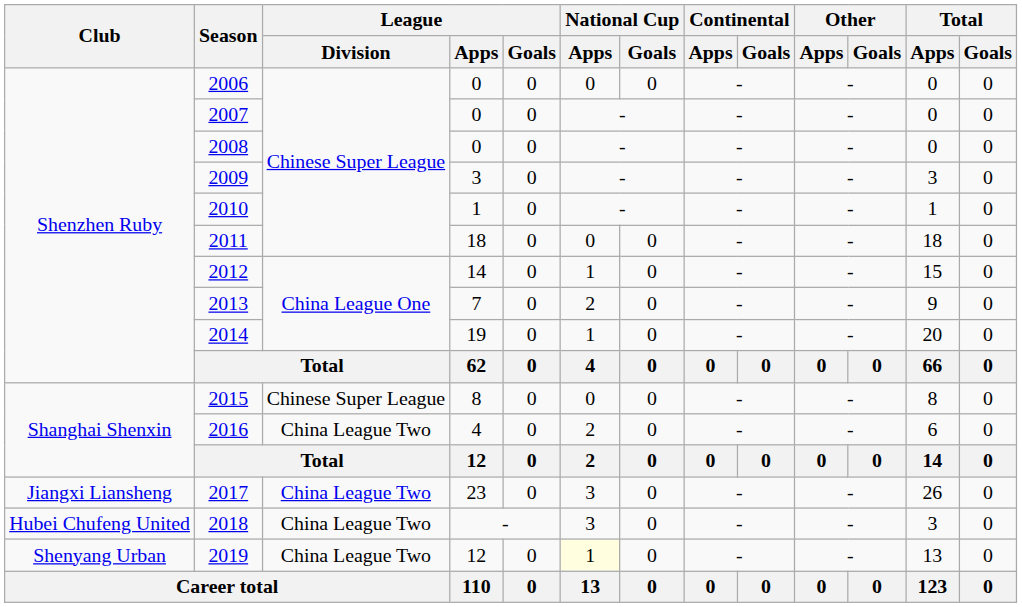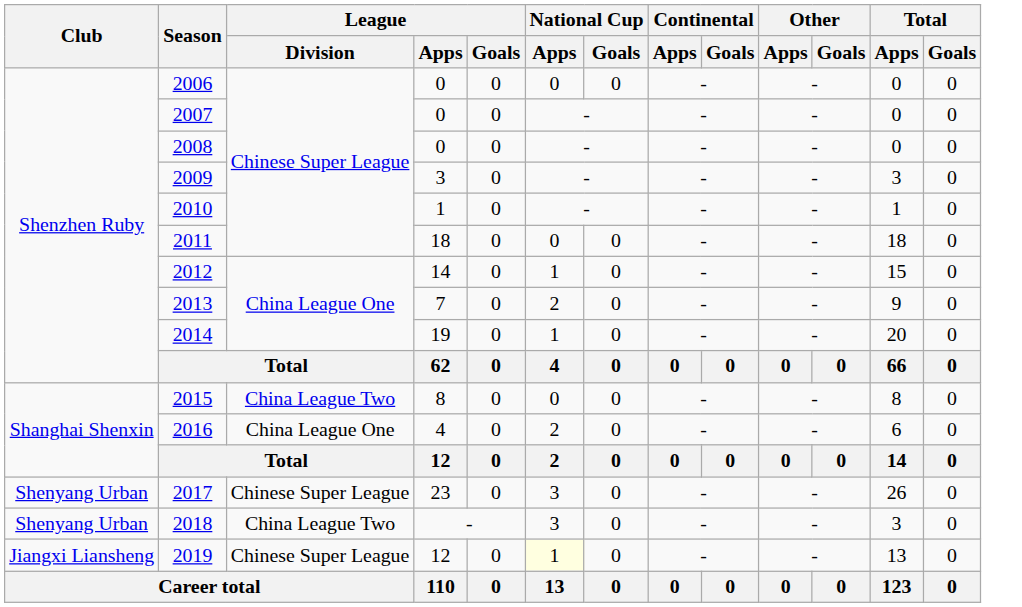2015 | League / Division: Chinese Super League -> China League Two
2016 | League / Division: China League Two -> China League One
2017 | Club: Jiangxi Liansheng -> Shenyang Urban
2017 | League / Division: China League Two -> Chinese Super League
2018 | Club: Hubei Chufeng United -> Shenyang Urban
2019 | Club: Shenyang Urban -> Jiangxi Liansheng
2019 | League / Division: China League Two -> Chinese Super League
